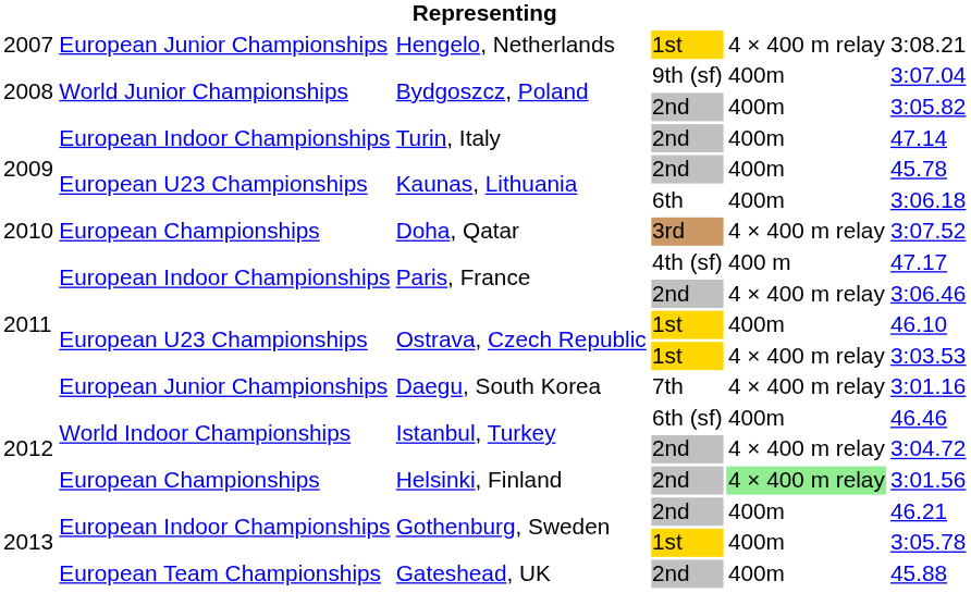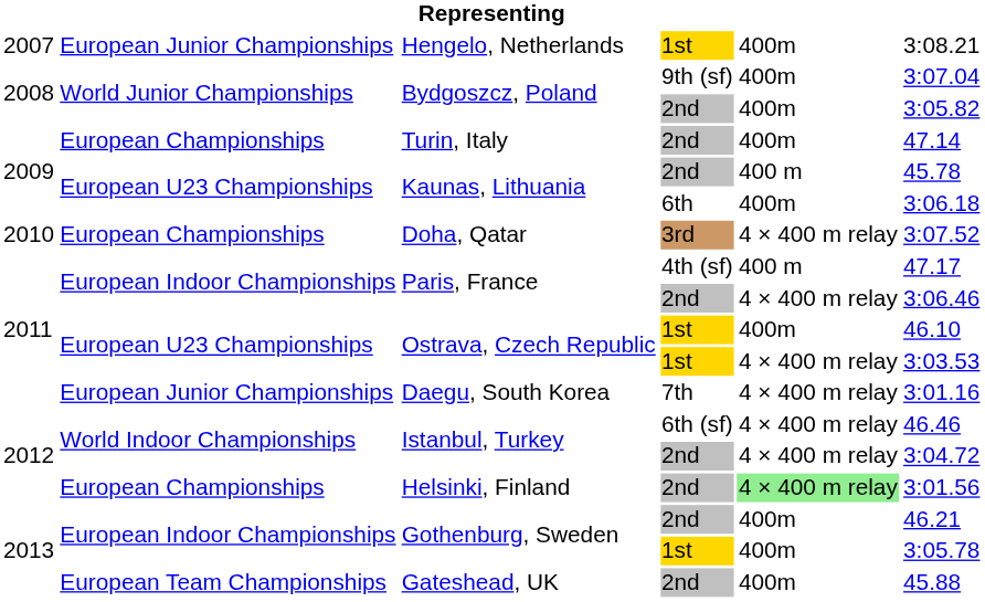Hengelo, Netherlands | column 5: 4 × 400 m relay -> 400m
Turin, Italy | column 2: European Indoor Championships -> European Championships
Kaunas, Lithuania / 2nd | column 5: 400m -> 400 m
Istanbul, Turkey / 6th (sf) | column 5: 400m -> 4 × 400 m relay
